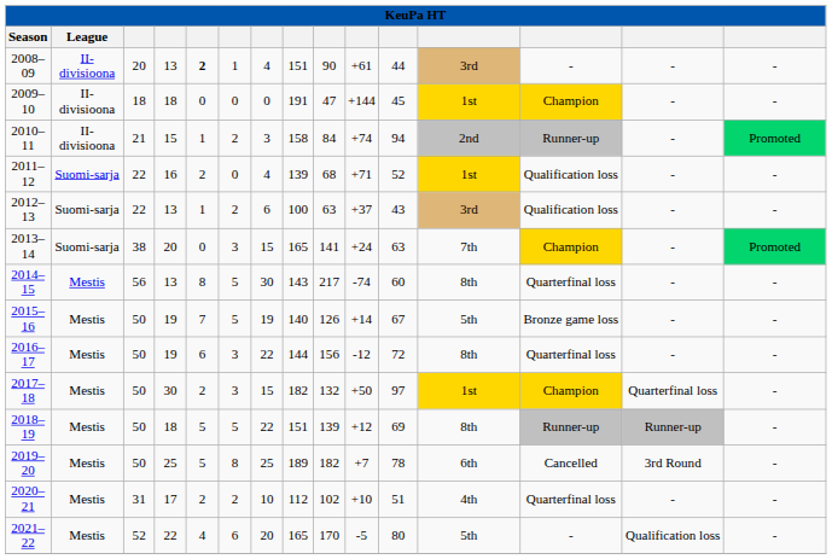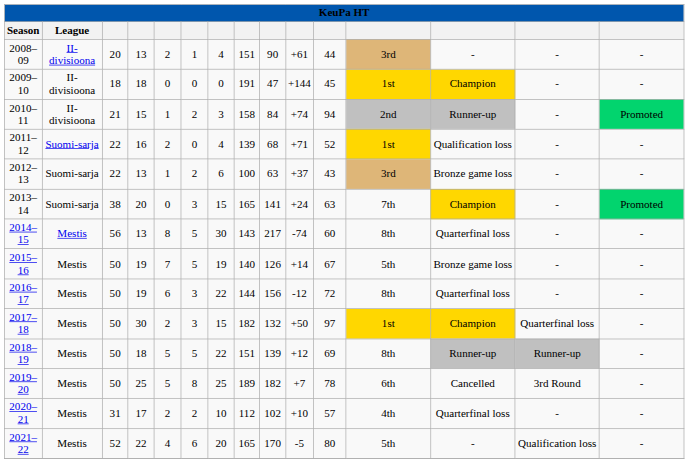2008–09 | column 5: bold -> normal
2012–13 | column 13: Qualification loss -> Bronze game loss
2020–21 | column 11: 51 -> 57
